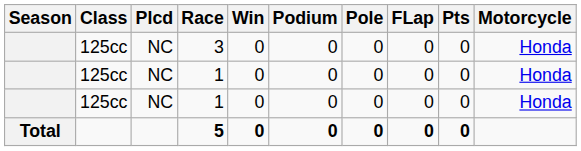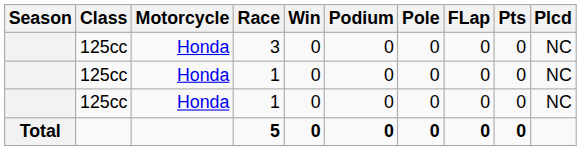columns swapped: Motorcycle <-> Plcd
